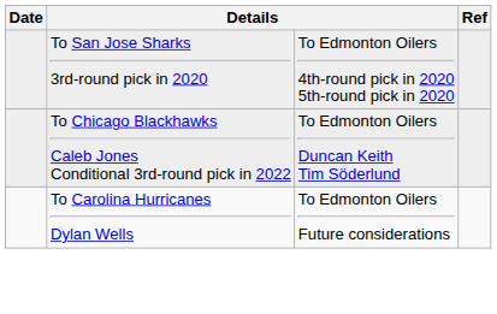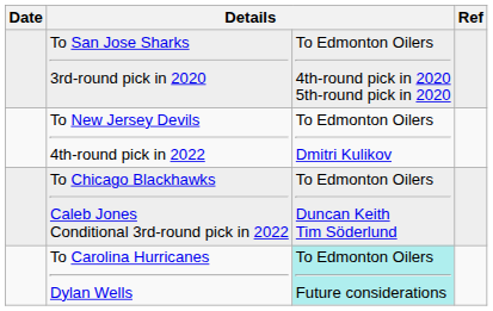+ row: To New Jersey Devils 4th-round pick in 2022 | To Edmonton Oilers Dmitri Kulikov
To Carolina Hurricanes Dylan Wells | column 3: no background -> paleturquoise background
